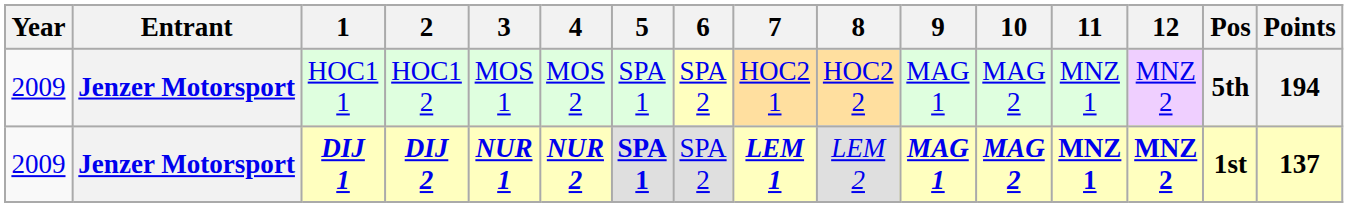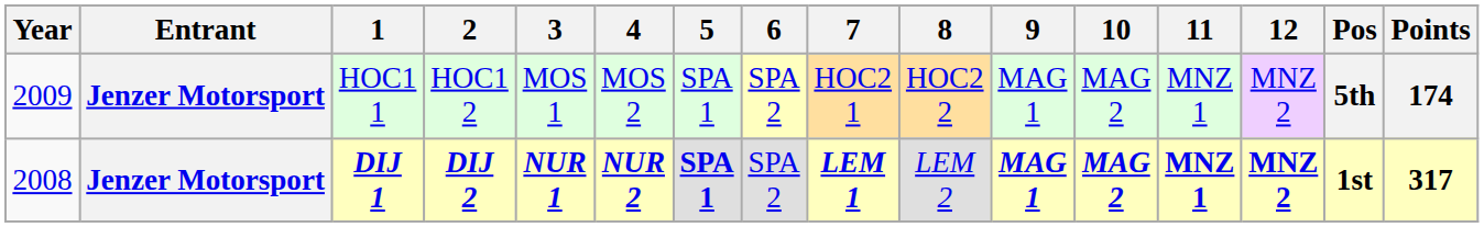HOC1 1 | Points: 194 -> 174
DIJ 1 | Year: 2009 -> 2008
DIJ 1 | Points: 137 -> 317
